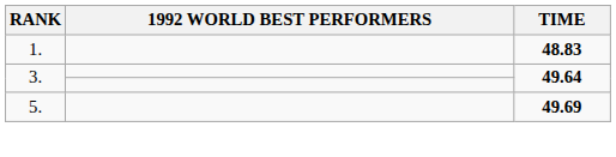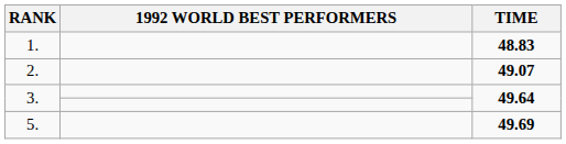+ row: 2. | 49.07
